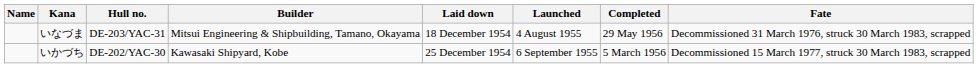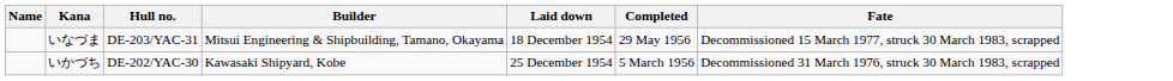- column: Launched | 4 August 1955 | 6 September 1955
いなづま | Fate: Decommissioned 31 March 1976, struck 30 March 1983, scrapped -> Decommissioned 15 March 1977, struck 30 March 1983, scrapped
いかづち | Fate: Decommissioned 15 March 1977, struck 30 March 1983, scrapped -> Decommissioned 31 March 1976, struck 30 March 1983, scrapped
